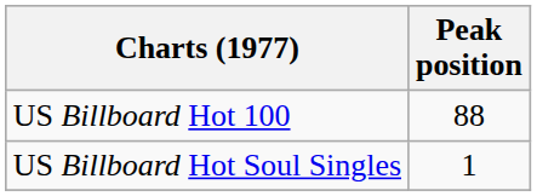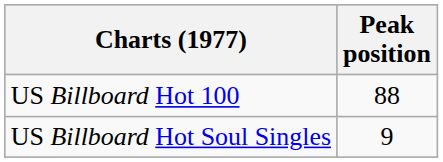US Billboard Hot Soul Singles | Peak position: 1 -> 9
